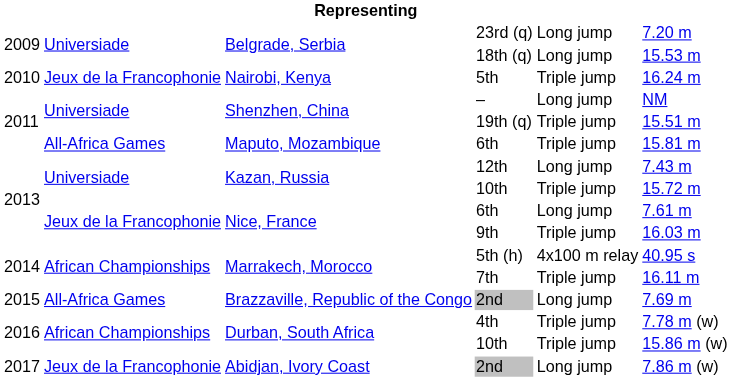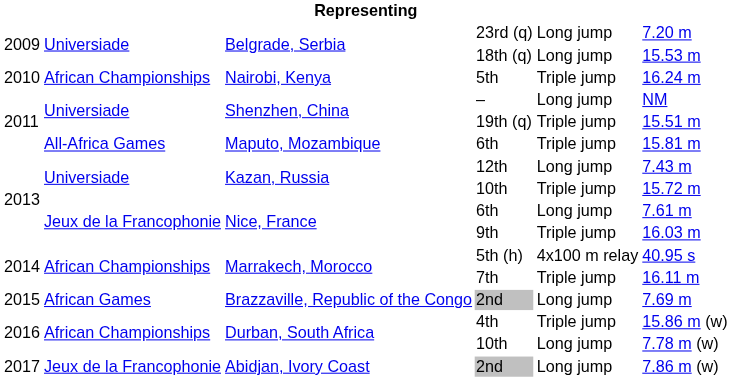5th | column 2: Jeux de la Francophonie -> African Championships
Brazzaville, Republic of the Congo / 2nd | column 2: All-Africa Games -> African Games
4th | column 6: 7.78 m (w) -> 15.86 m (w)
Durban, South Africa / 10th | column 5: Triple jump -> Long jump
Durban, South Africa / 10th | column 6: 15.86 m (w) -> 7.78 m (w)
